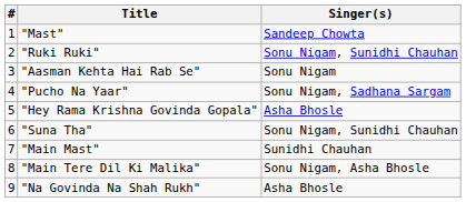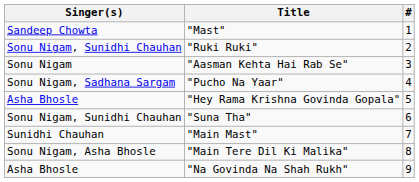columns swapped: # <-> Singer(s)
